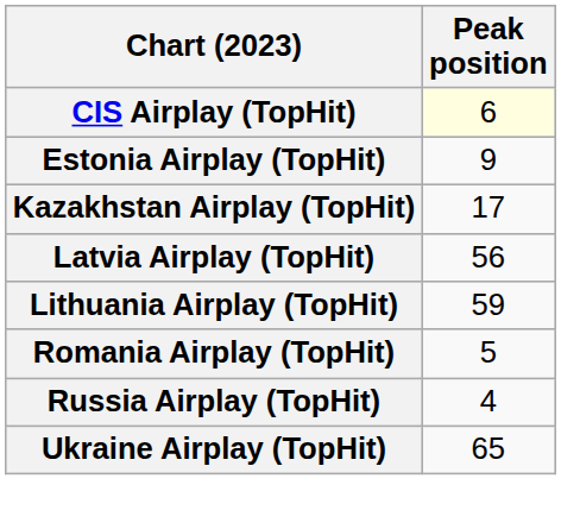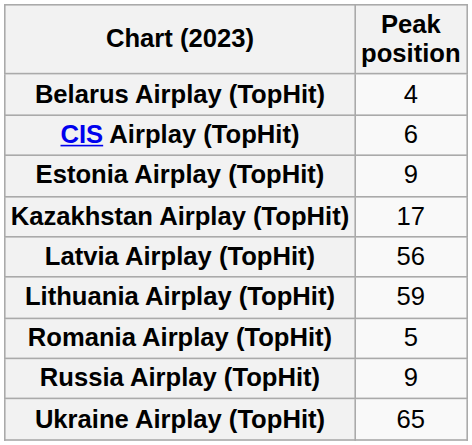+ row: Belarus Airplay (TopHit) | 4
CIS Airplay (TopHit) | Peak position: lightyellow background -> no background
Russia Airplay (TopHit) | Peak position: 4 -> 9
